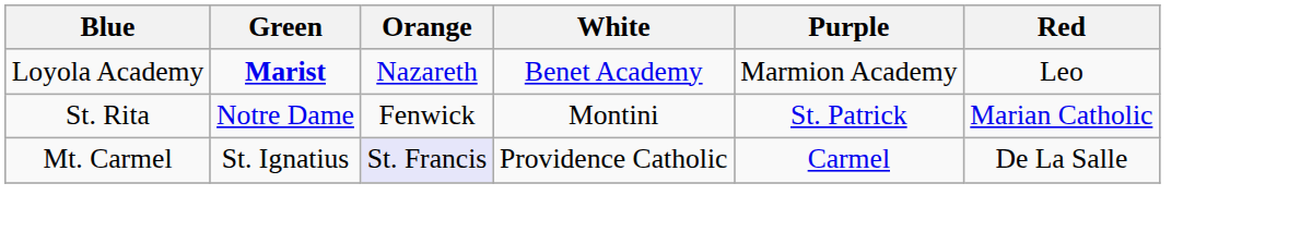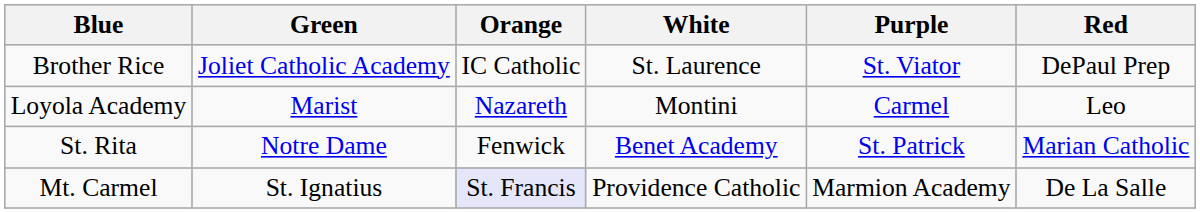+ row: Brother Rice | Joliet Catholic Academy | IC Catholic | St. Laurence | St. Viator | DePaul Prep
Loyola Academy | Green: bold -> normal
Loyola Academy | White: Benet Academy -> Montini
Loyola Academy | Purple: Marmion Academy -> Carmel
St. Rita | White: Montini -> Benet Academy
Mt. Carmel | Purple: Carmel -> Marmion Academy
